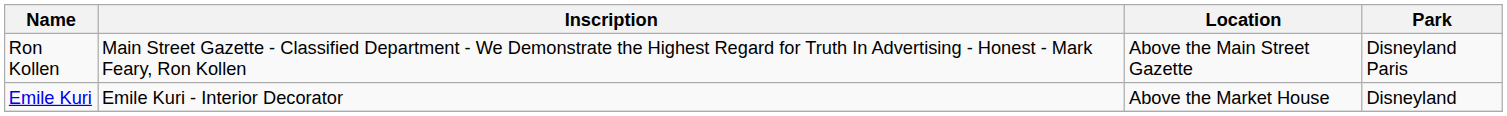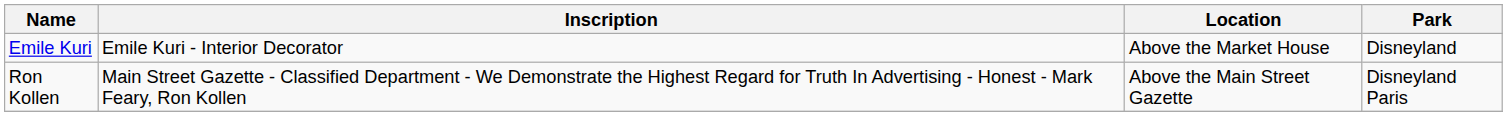rows swapped: Ron Kollen <-> Emile Kuri
